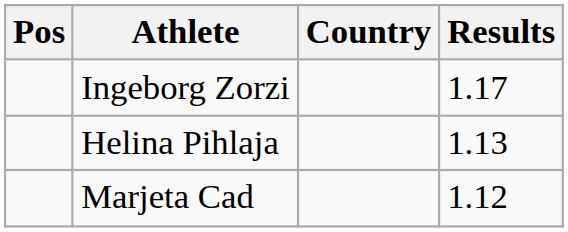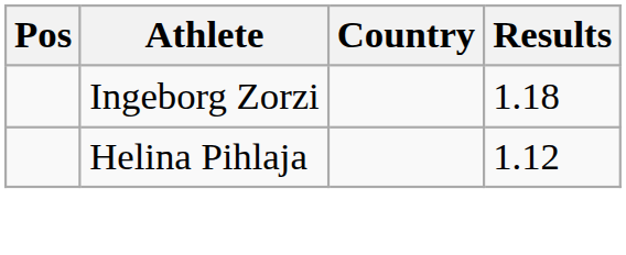Ingeborg Zorzi | Results: 1.17 -> 1.18
Helina Pihlaja | Results: 1.13 -> 1.12
- row: Marjeta Cad | 1.12
